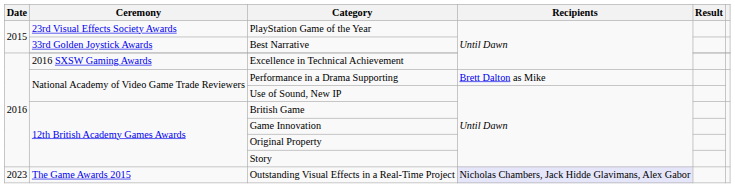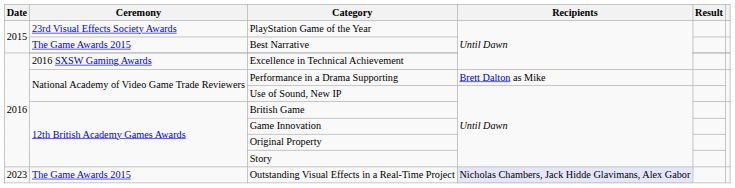Best Narrative | Ceremony: 33rd Golden Joystick Awards -> The Game Awards 2015
